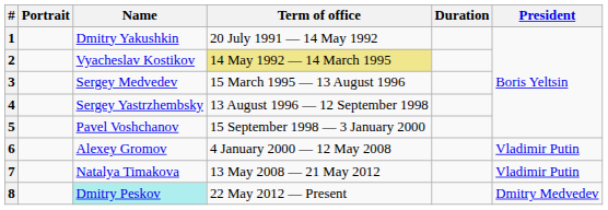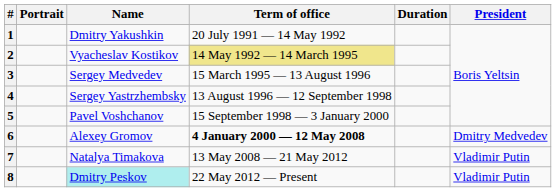6 | Term of office: normal -> bold
6 | President: Vladimir Putin -> Dmitry Medvedev
8 | President: Dmitry Medvedev -> Vladimir Putin
